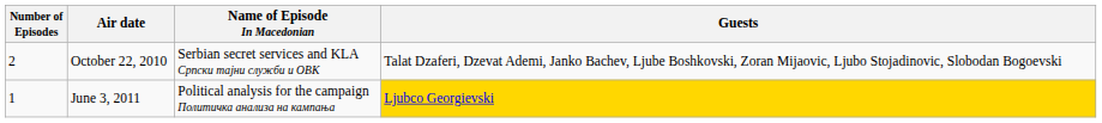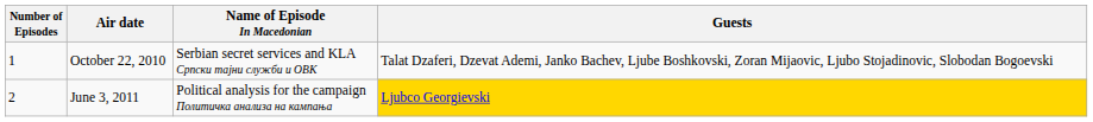October 22, 2010 | Number of Episodes: 2 -> 1
June 3, 2011 | Number of Episodes: 1 -> 2
